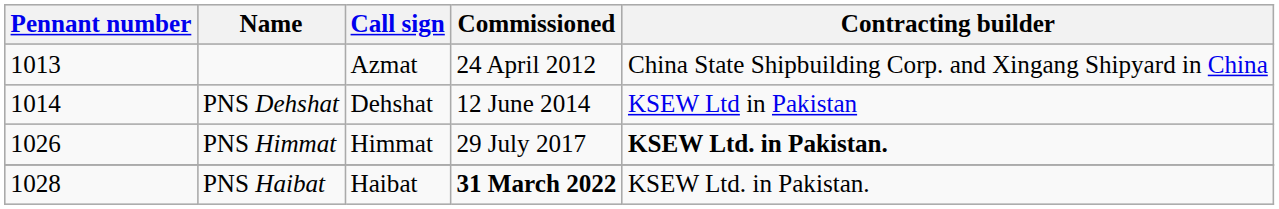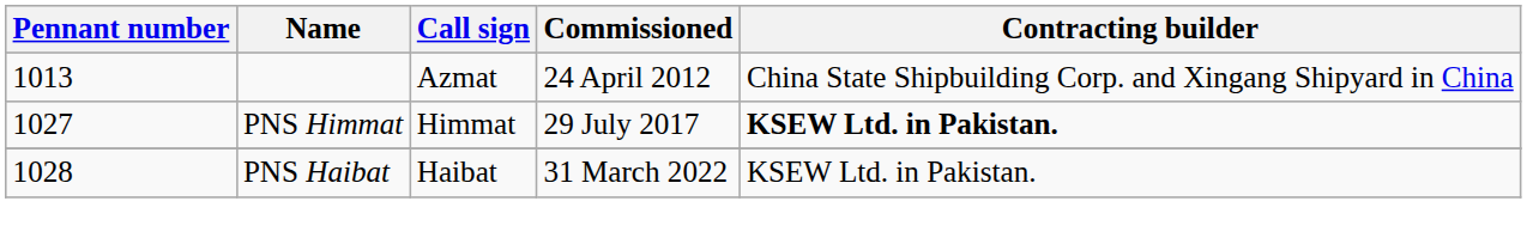- row: 1014 | PNS Dehshat | Dehshat | 12 June 2014 | KSEW Ltd in Pakistan
PNS Himmat | Pennant number: 1026 -> 1027
PNS Haibat | Commissioned: bold -> normal
